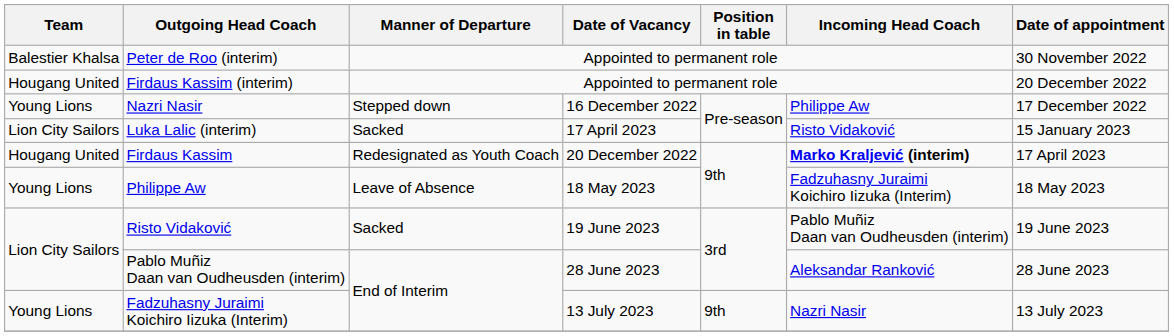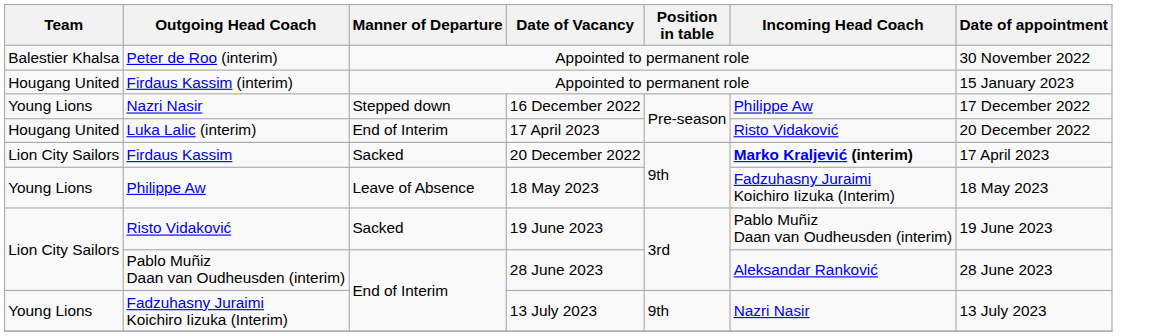Firdaus Kassim (interim) | Date of appointment: 20 December 2022 -> 15 January 2023
Luka Lalic (interim) | Team: Lion City Sailors -> Hougang United
Luka Lalic (interim) | Manner of Departure: Sacked -> End of Interim
Luka Lalic (interim) | Date of appointment: 15 January 2023 -> 20 December 2022
Firdaus Kassim | Team: Hougang United -> Lion City Sailors
Firdaus Kassim | Manner of Departure: Redesignated as Youth Coach -> Sacked
